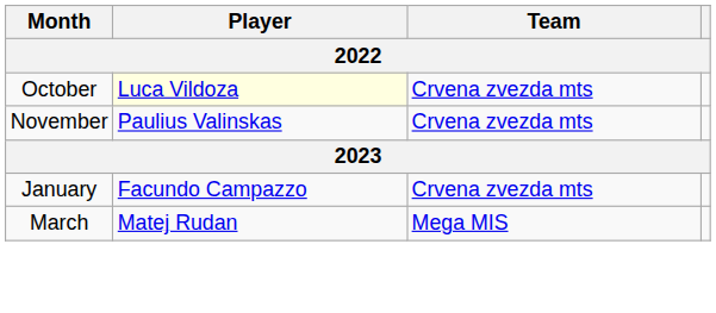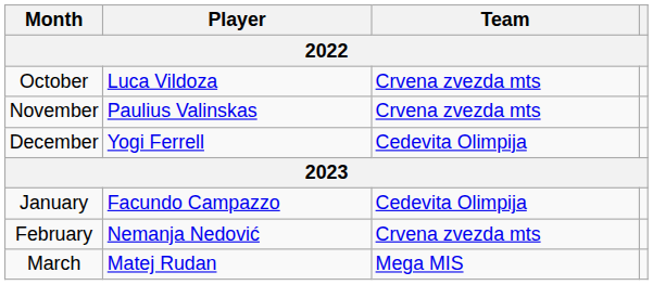October | Player: lightyellow background -> no background
+ row: December | Yogi Ferrell | Cedevita Olimpija
January | Team: Crvena zvezda mts -> Cedevita Olimpija
+ row: February | Nemanja Nedović | Crvena zvezda mts
